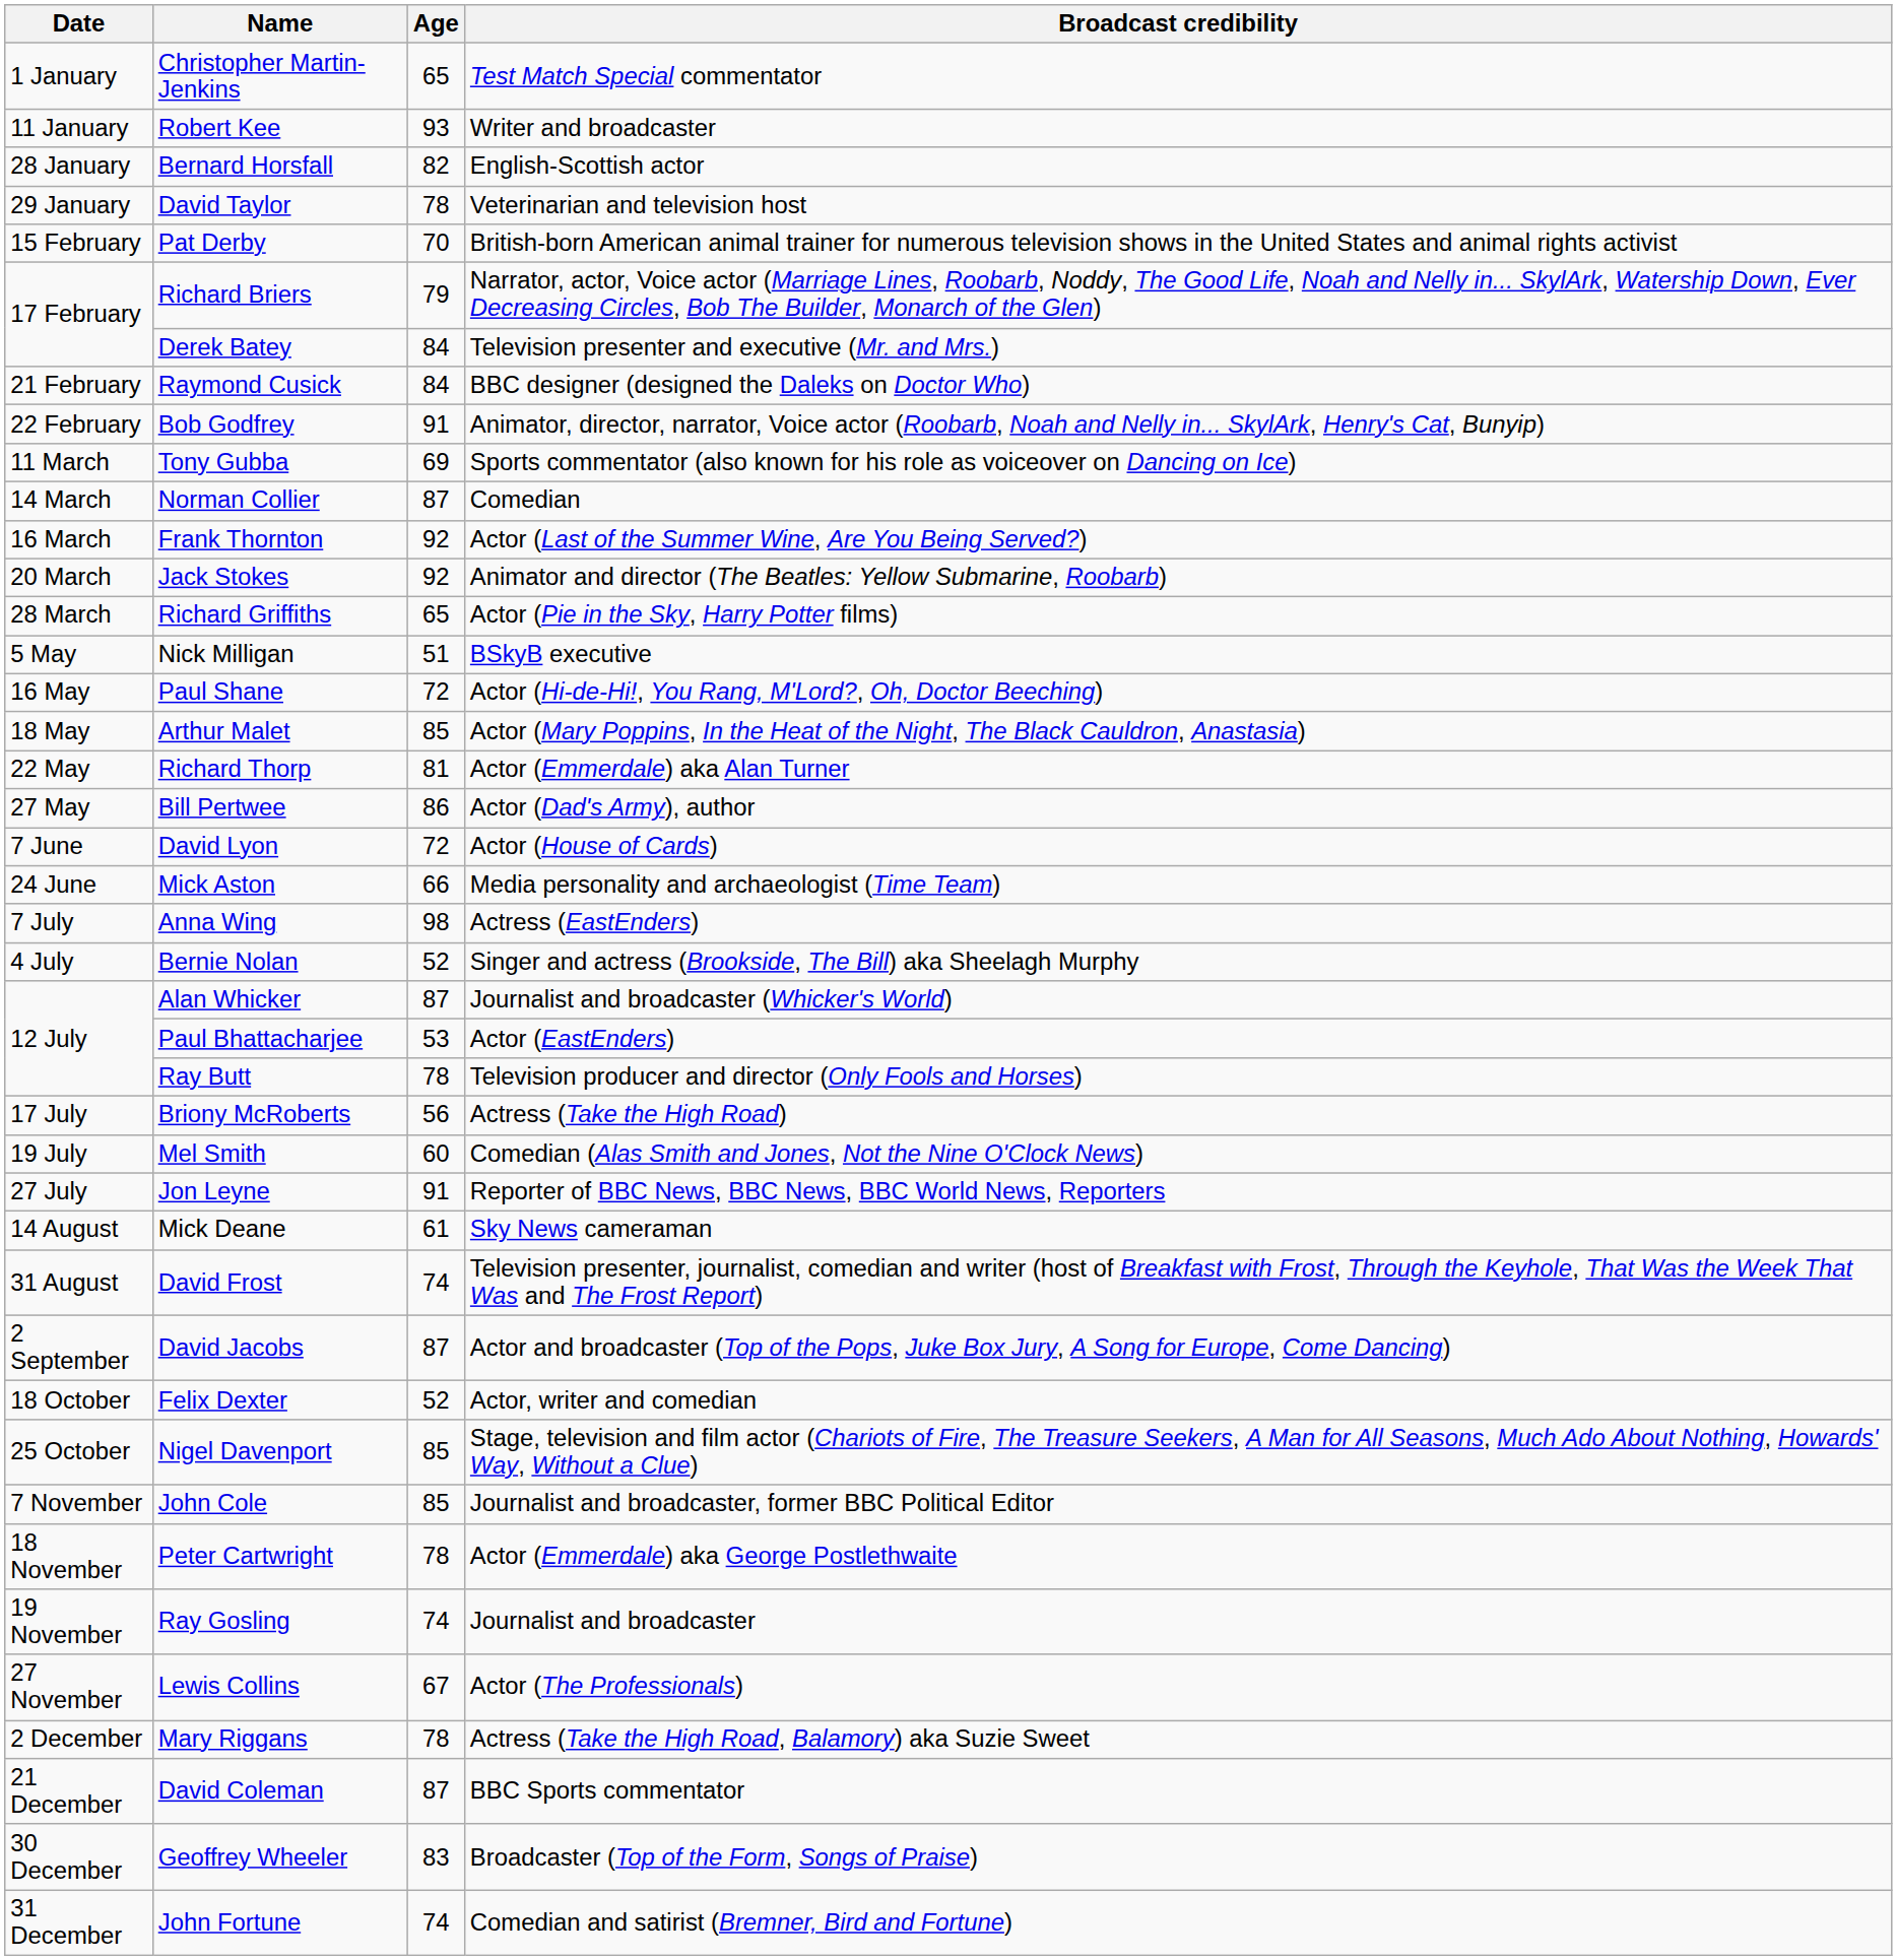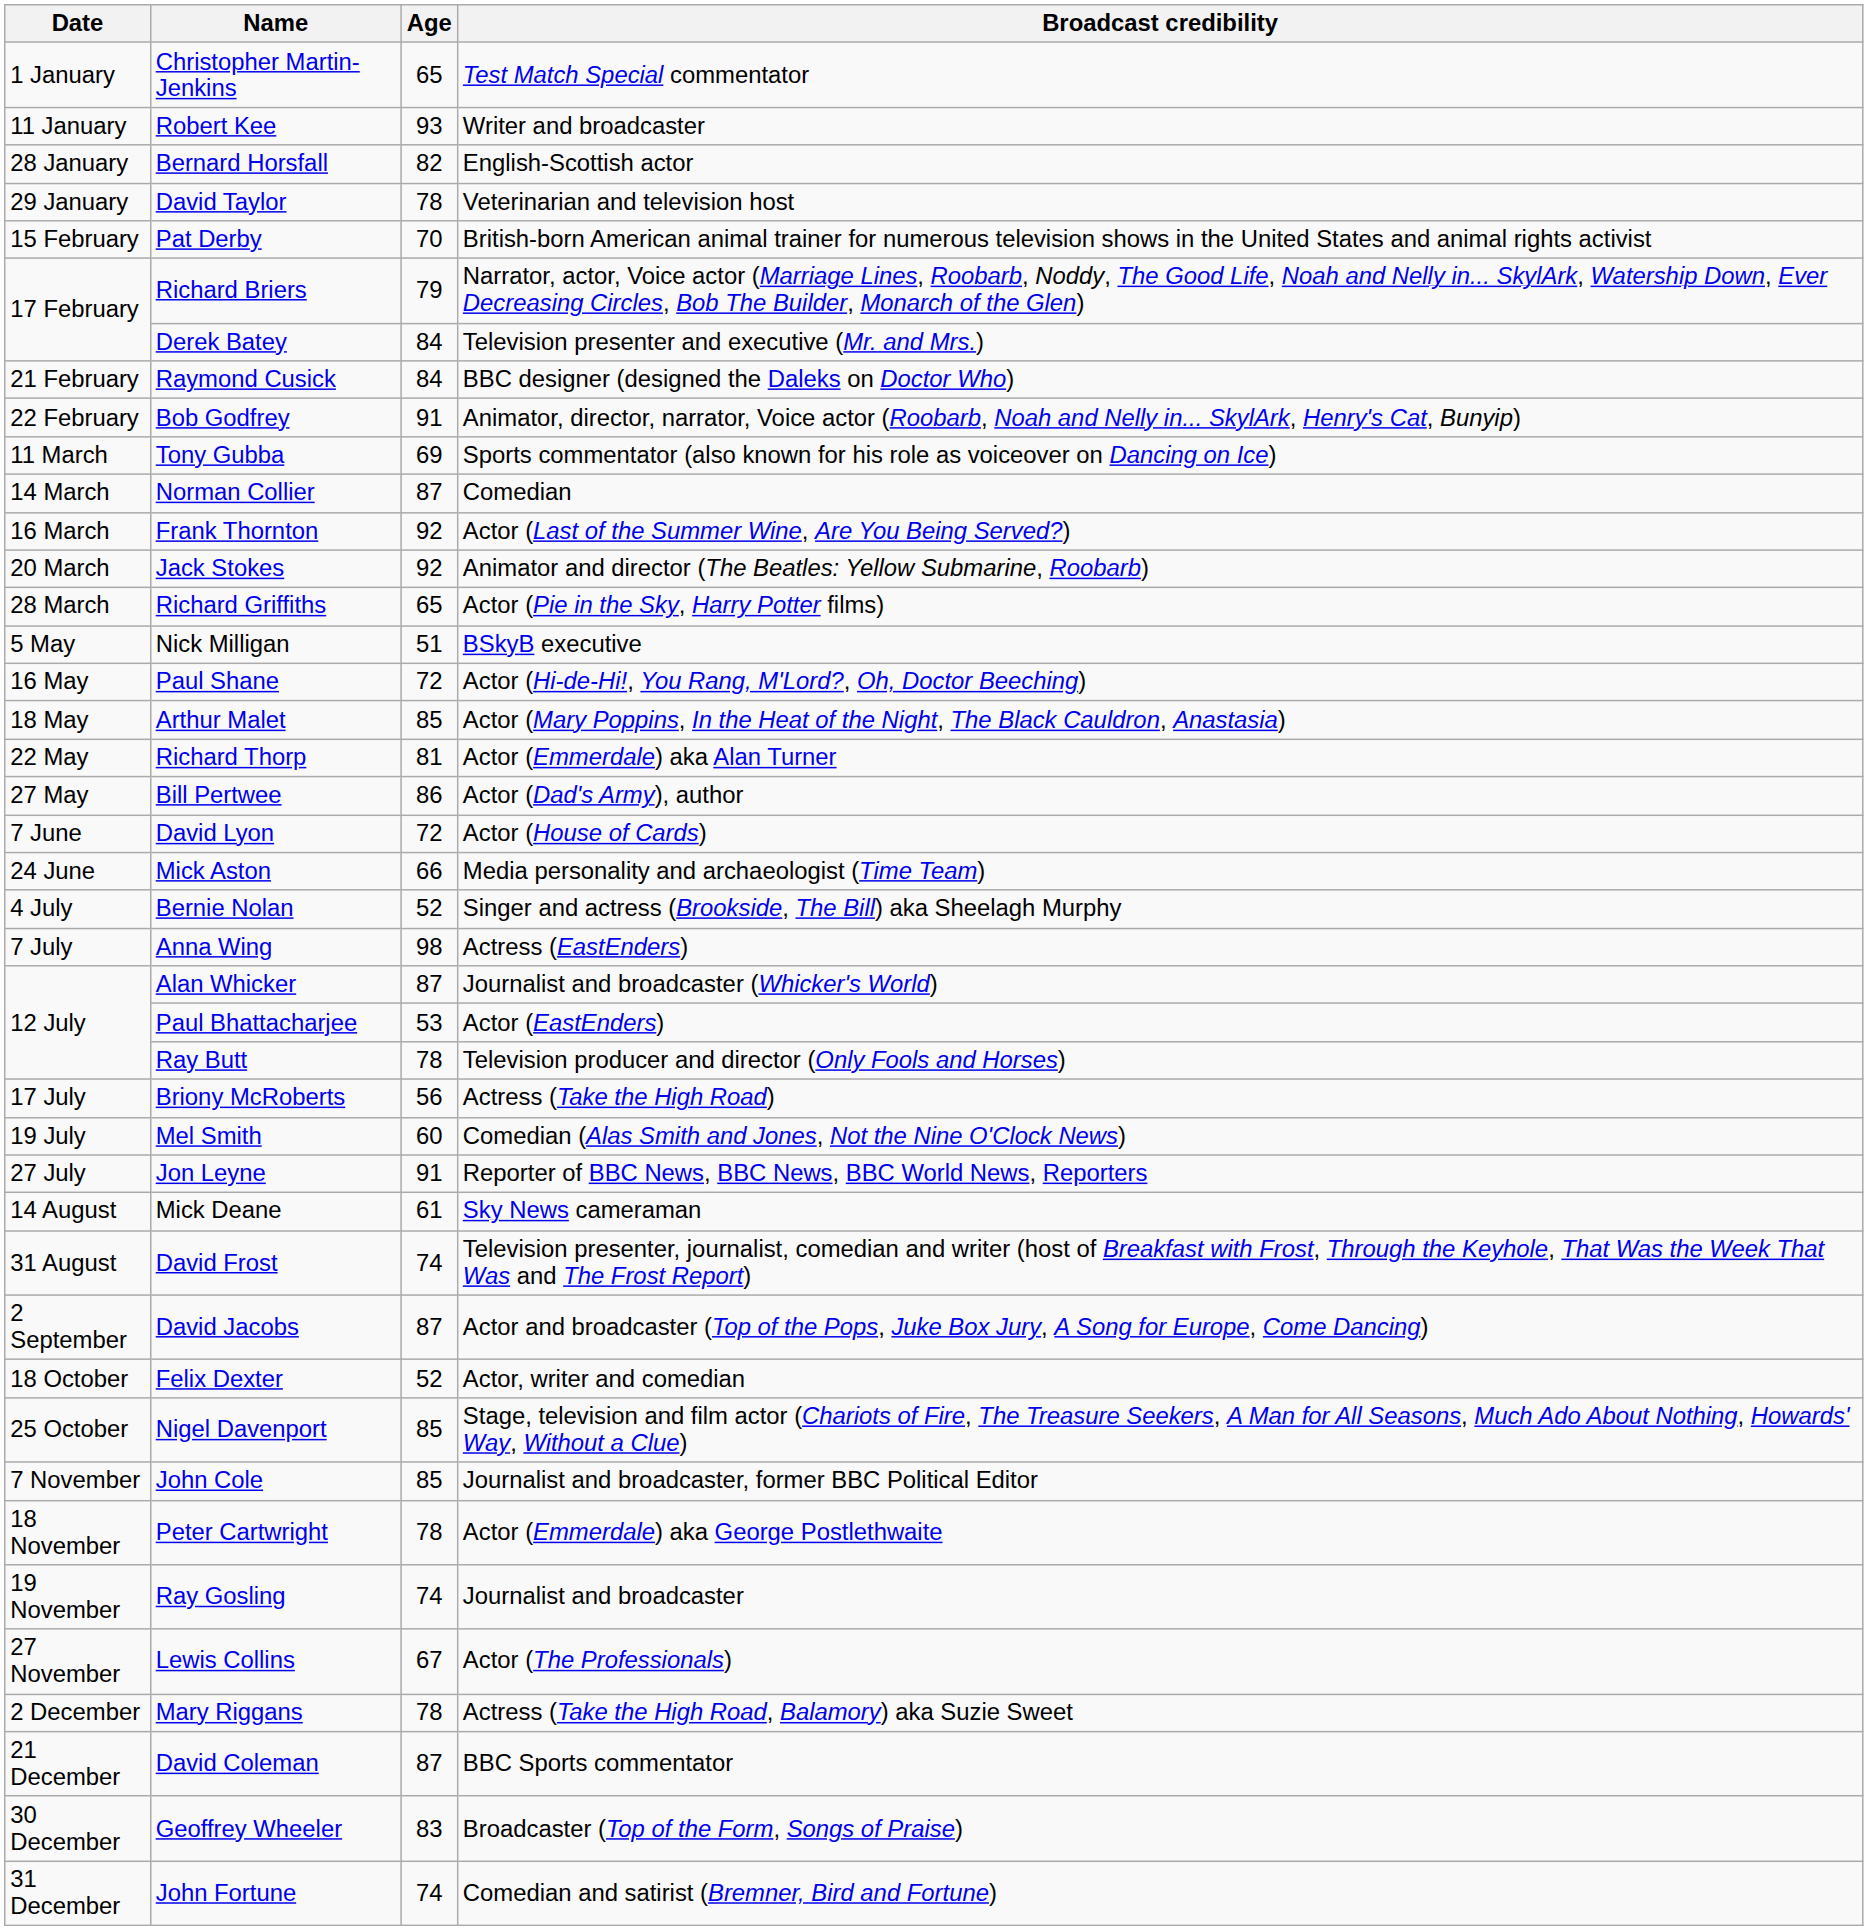rows swapped: Bernie Nolan <-> Anna Wing
